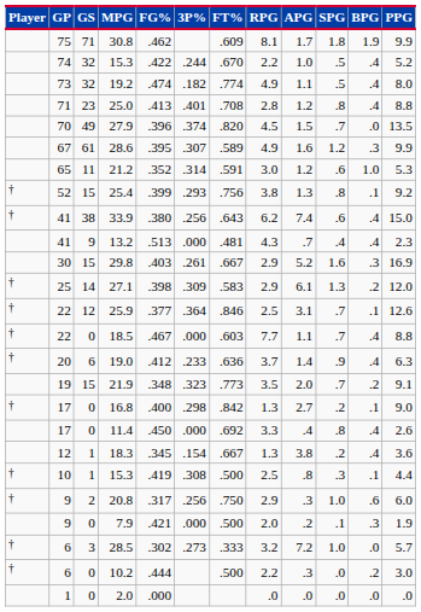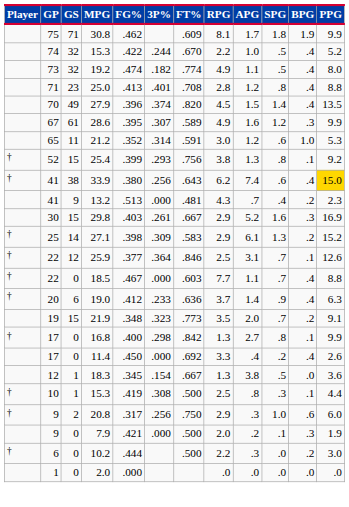27.9 | SPG: .7 -> 1.4
27.9 | BPG: .0 -> .4
33.9 | PPG: no background -> gold background
13.2 | BPG: .4 -> .2
27.1 | PPG: 12.0 -> 15.2
16.8 | SPG: .2 -> .8
16.8 | PPG: 9.0 -> 9.9
11.4 | SPG: .8 -> .2
18.3 | SPG: .2 -> .5
18.3 | BPG: .4 -> .0
- row: † | 6 | 3 | 28.5 | .302 | .273 | .333 | 3.2 | 7.2 | 1.0 | .0 | 5.7
